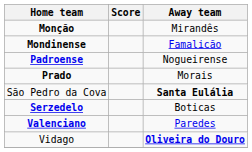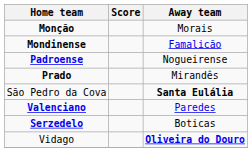Monção | Away team: Mirandês -> Morais
Prado | Away team: Morais -> Mirandês
rows swapped: Serzedelo <-> Valenciano
